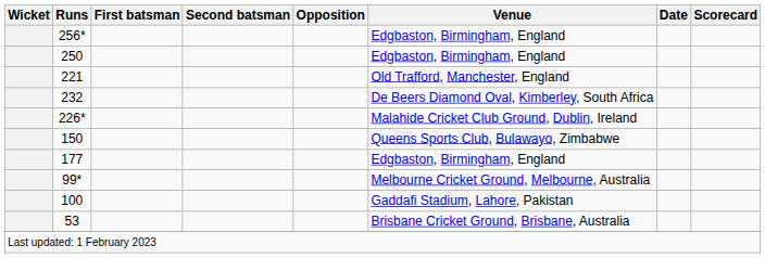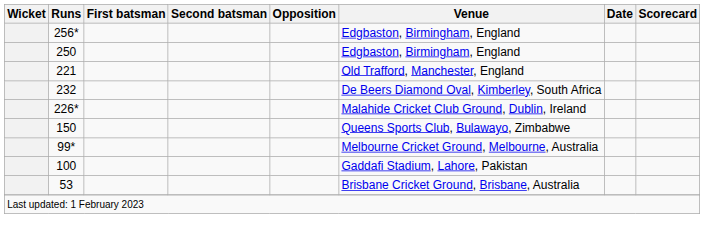- row: 177 | Edgbaston, Birmingham, England
